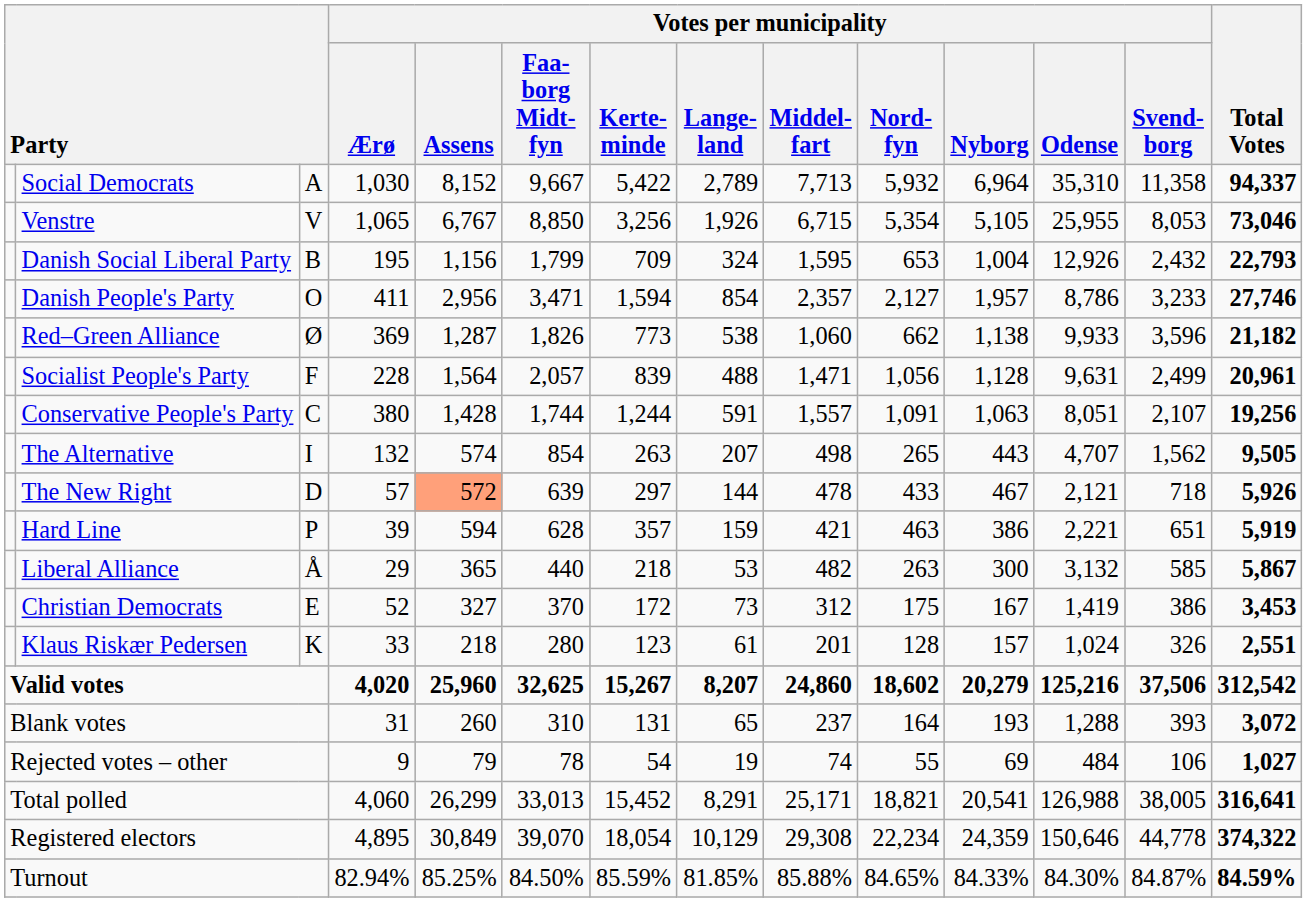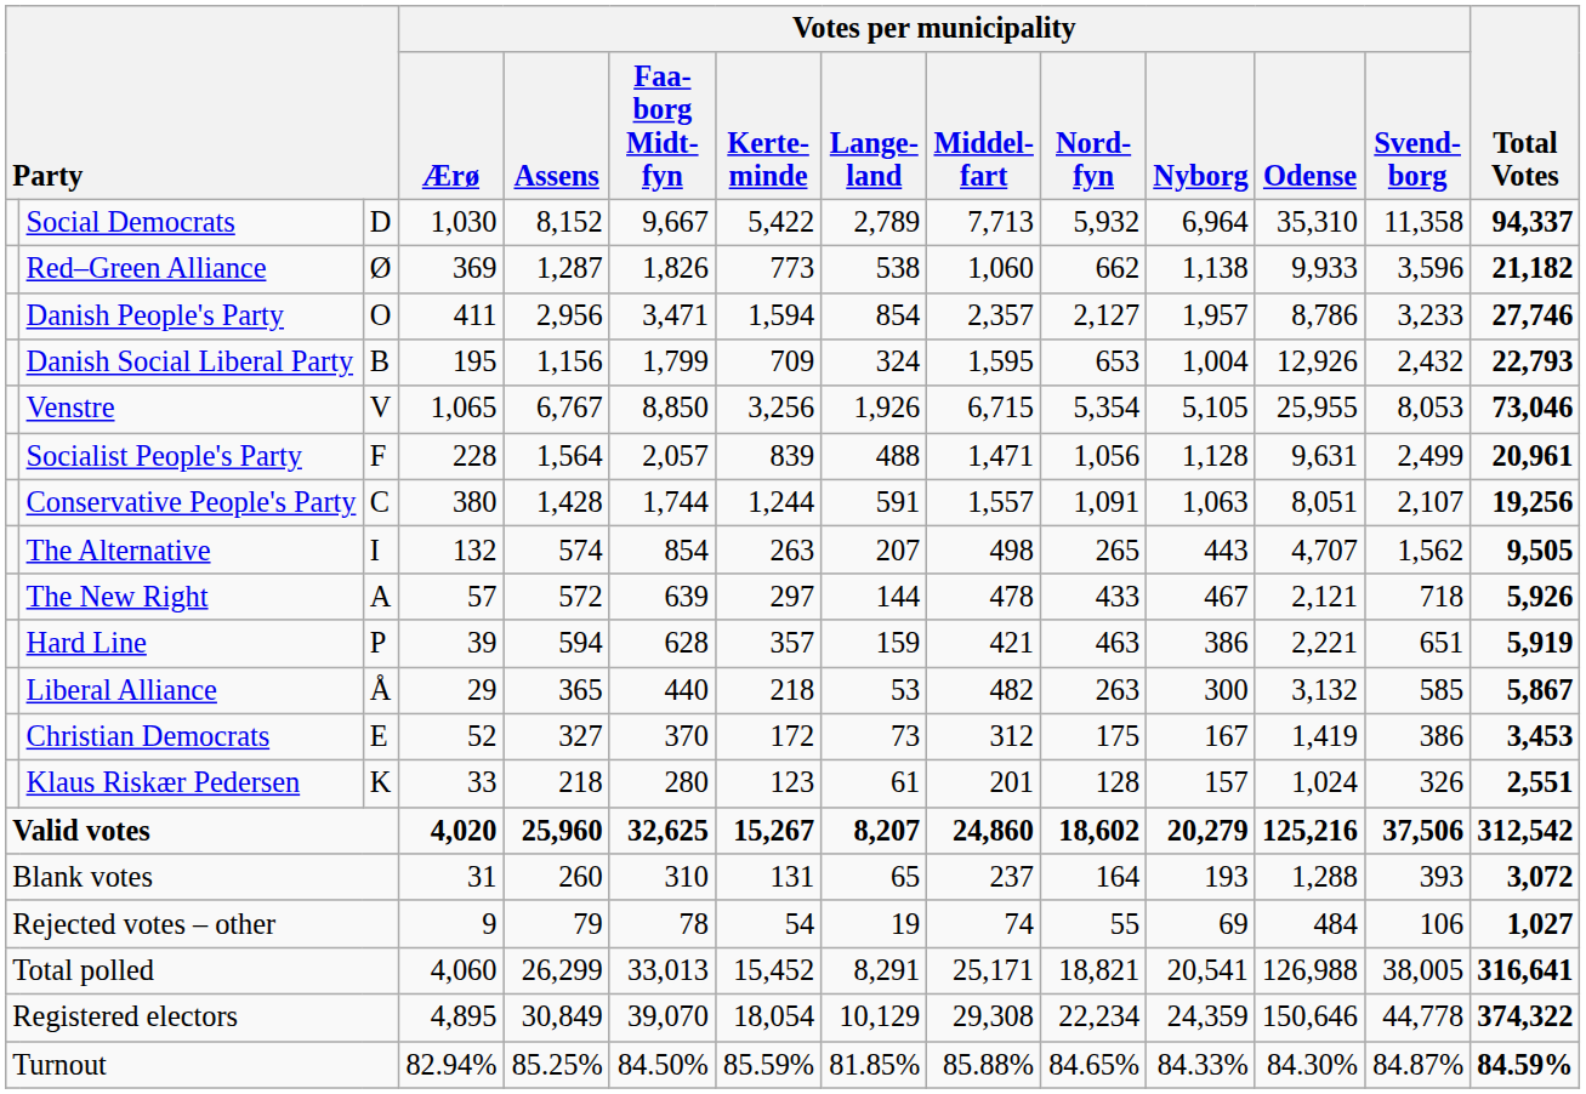Social Democrats | column 3: A -> D
rows swapped: Venstre <-> Red–Green Alliance
rows swapped: Danish People's Party <-> Danish Social Liberal Party
The New Right | column 3: D -> A
The New Right | Votes per municipality / Assens: lightsalmon background -> no background
